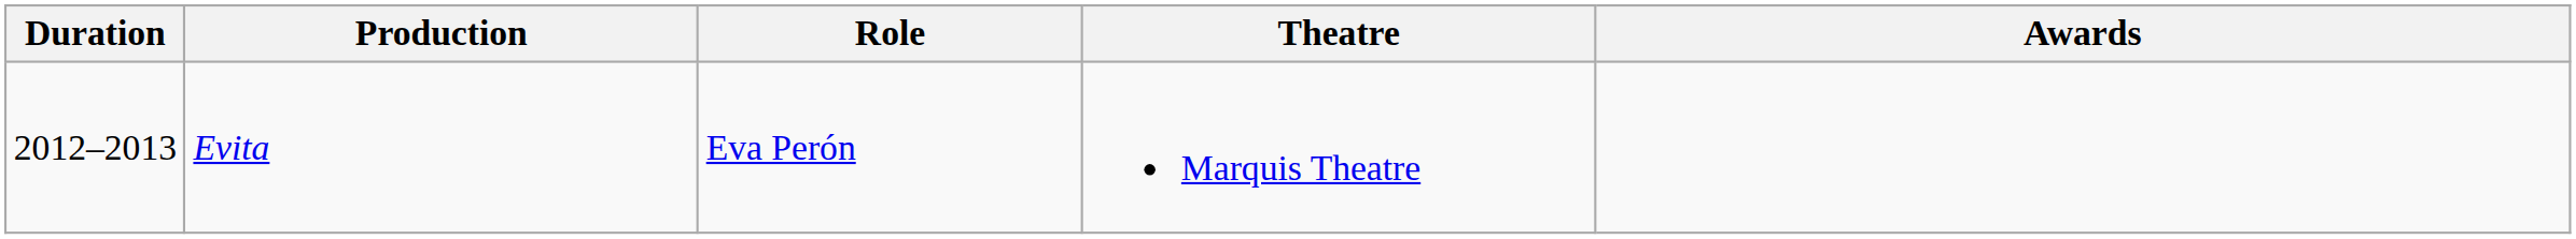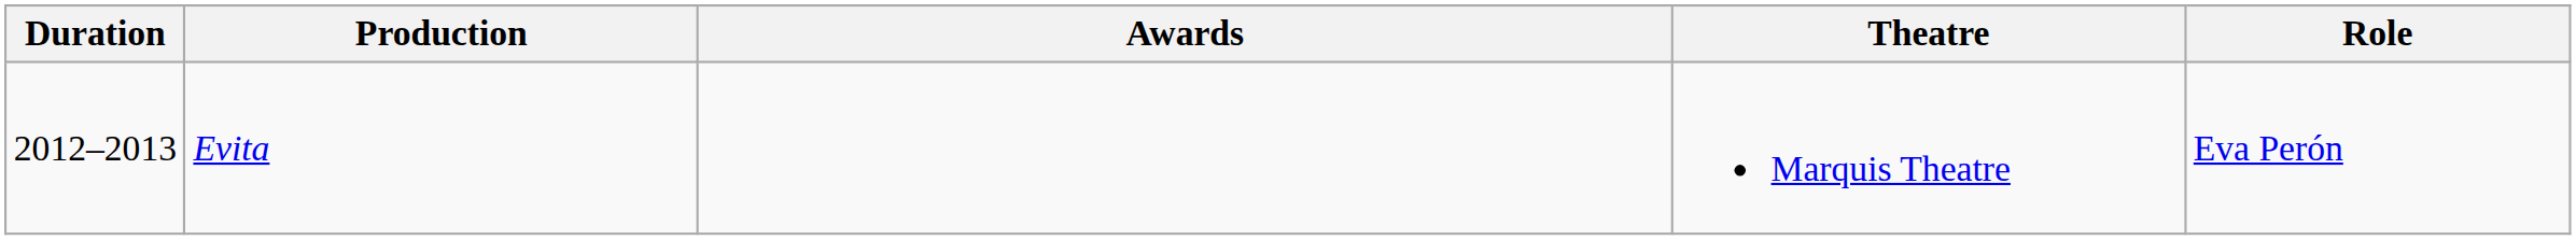columns swapped: Role <-> Awards
